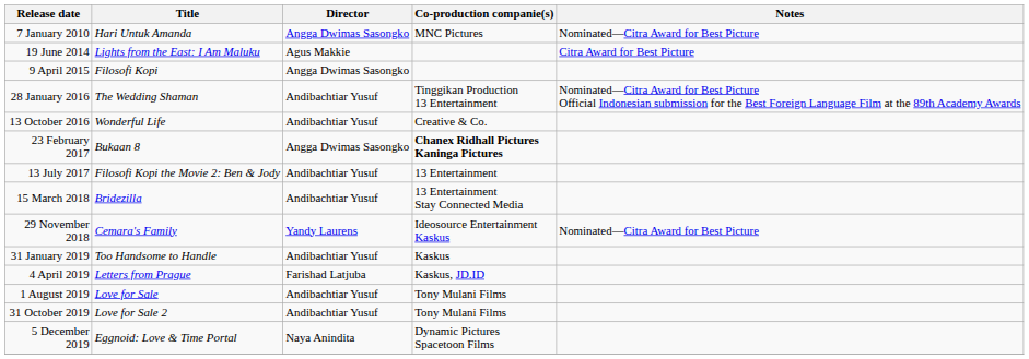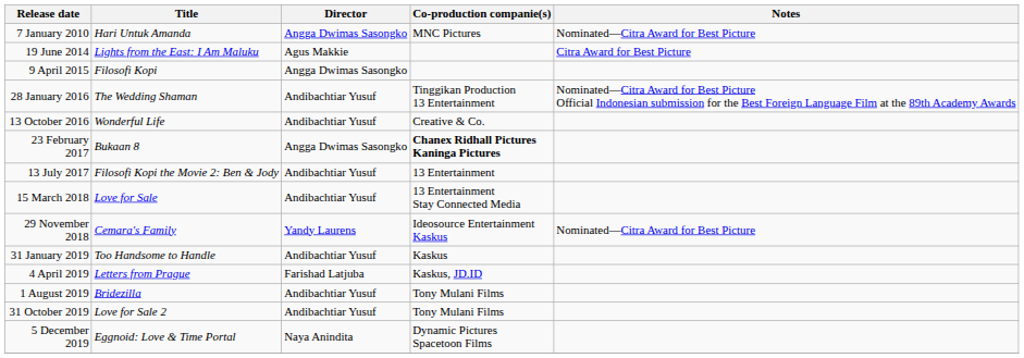15 March 2018 | Title: Bridezilla -> Love for Sale
1 August 2019 | Title: Love for Sale -> Bridezilla
